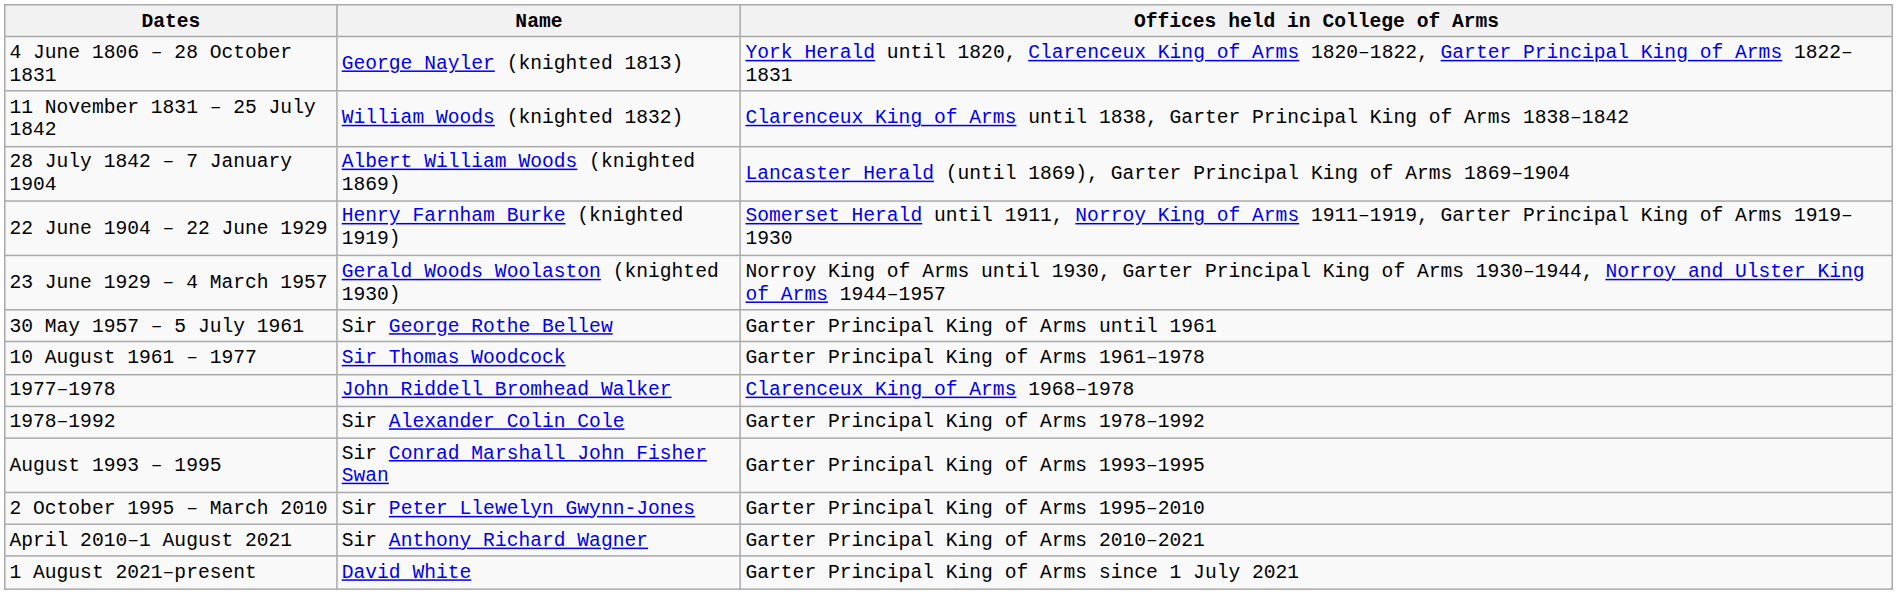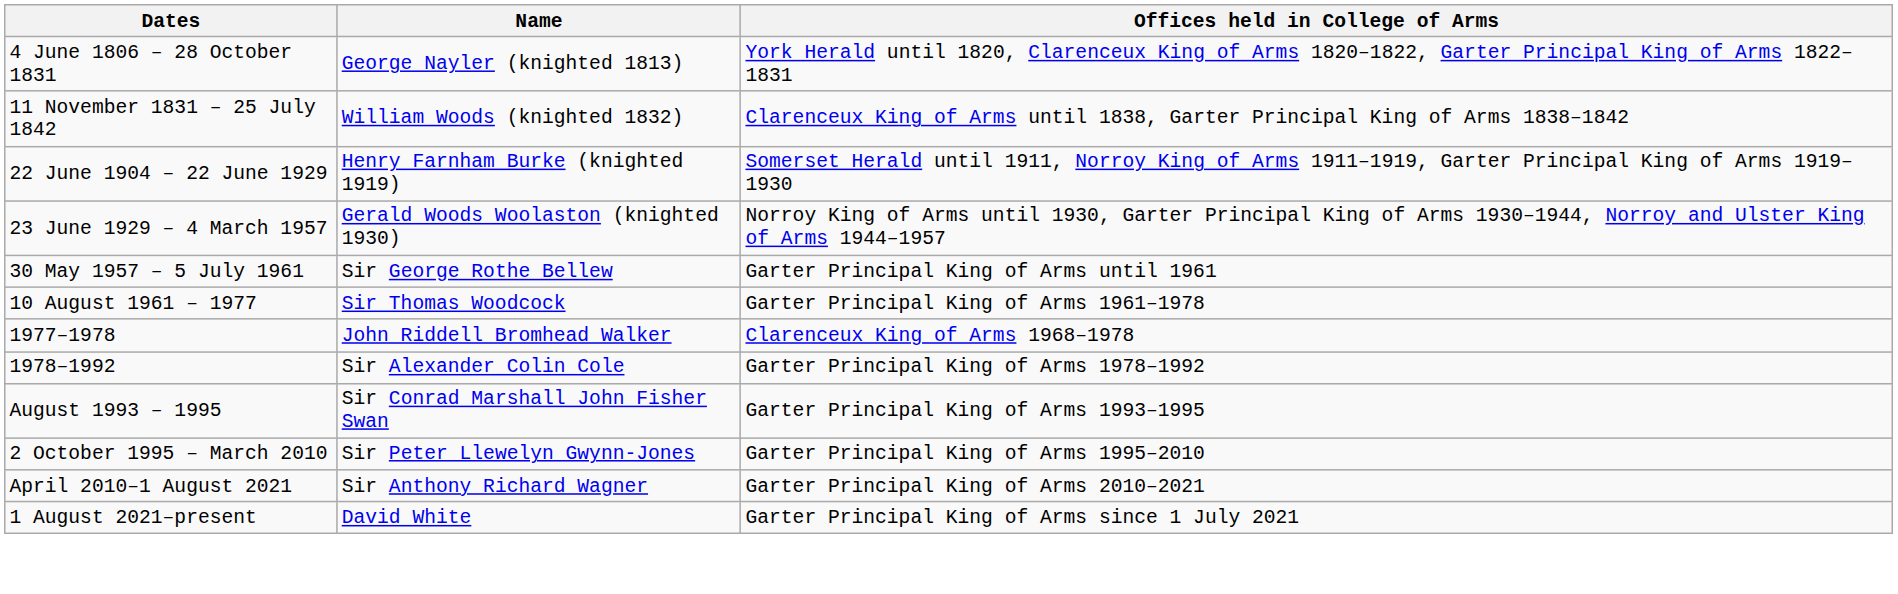- row: 28 July 1842 – 7 January 1904 | Albert William Woods (knighted 1869) | Lancaster Herald (until 1869), Garter Principal King of Arms 1869–1904
